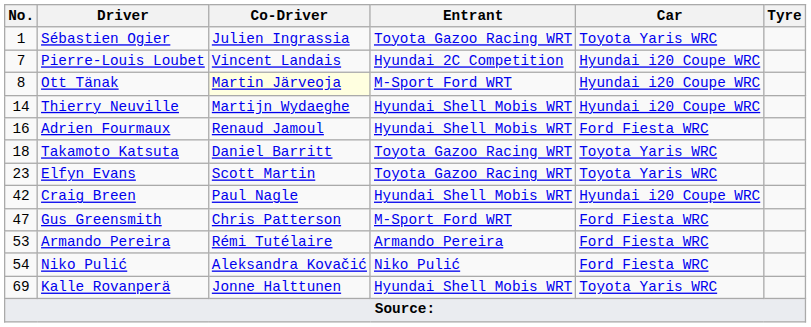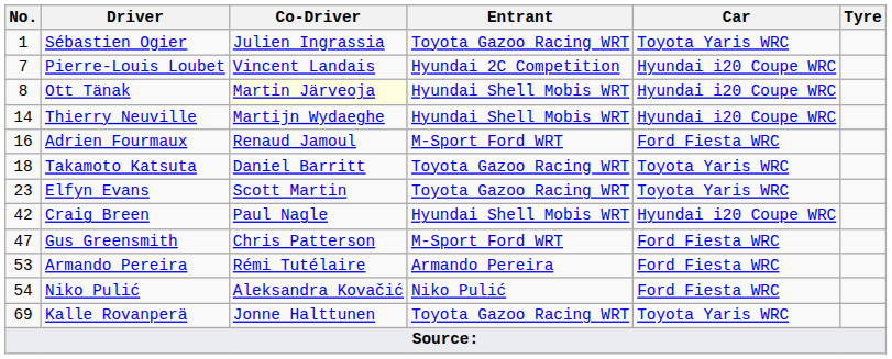Ott Tänak | Entrant: M-Sport Ford WRT -> Hyundai Shell Mobis WRT
Adrien Fourmaux | Entrant: Hyundai Shell Mobis WRT -> M-Sport Ford WRT
Kalle Rovanperä | Entrant: Hyundai Shell Mobis WRT -> Toyota Gazoo Racing WRT
